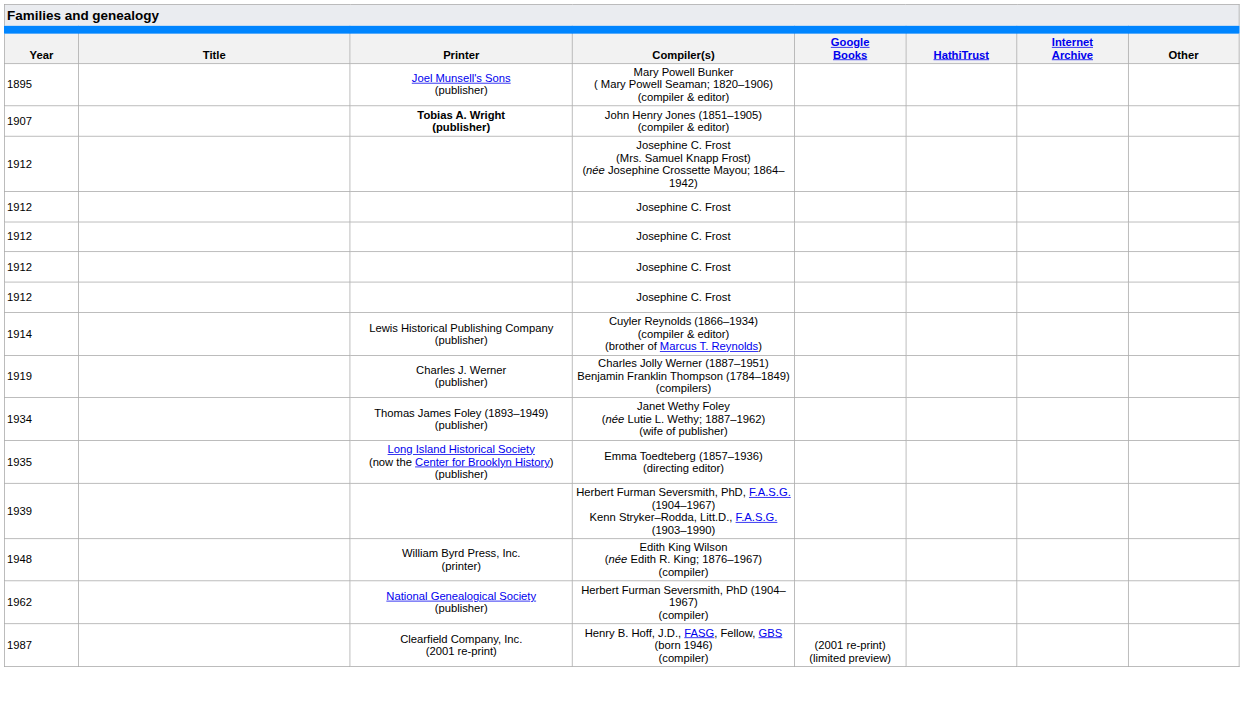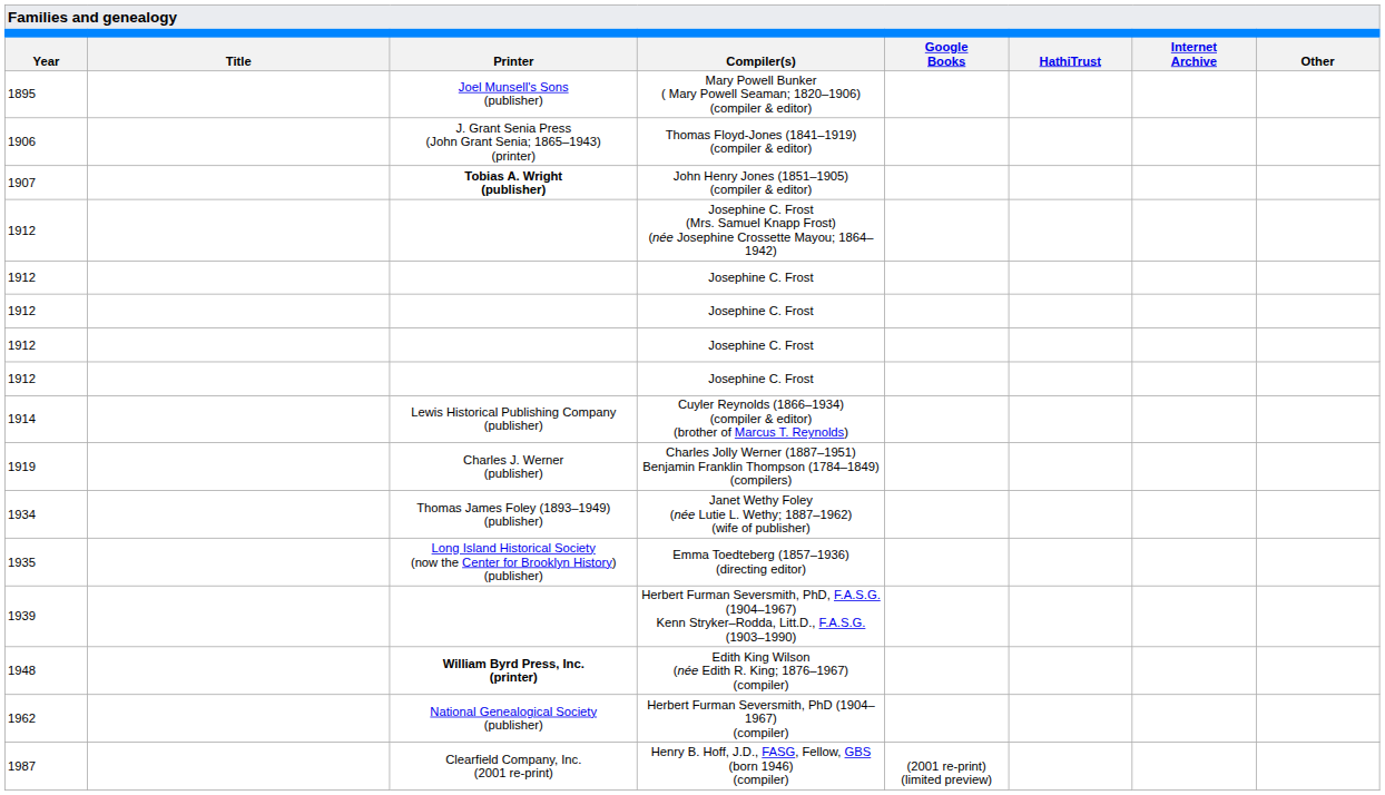+ row: 1906 | J. Grant Senia Press (John Grant Senia; 1865–1943) (printer) | Thomas Floyd-Jones (1841–1919) (compiler & editor)
Edith King Wilson (née Edith R. King; 1876–1967) (compiler) | Printer: normal -> bold
